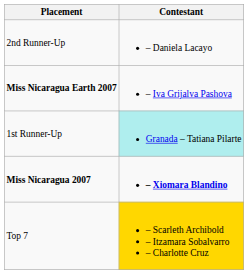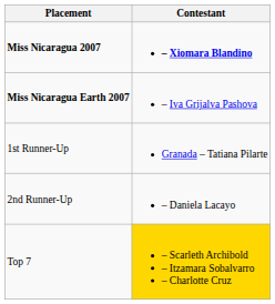rows swapped: Miss Nicaragua 2007 <-> 2nd Runner-Up
1st Runner-Up | Contestant: paleturquoise background -> no background
